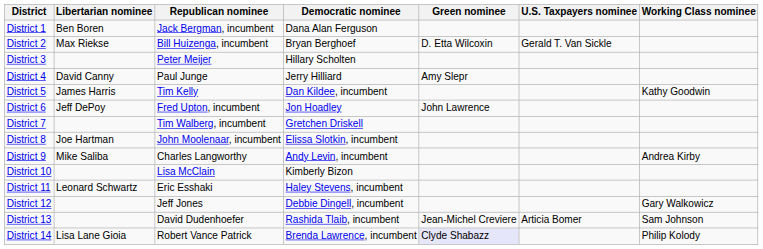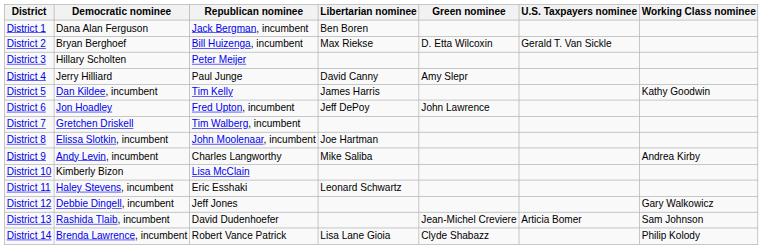columns swapped: Democratic nominee <-> Libertarian nominee
District 14 | Green nominee: lavender background -> no background
